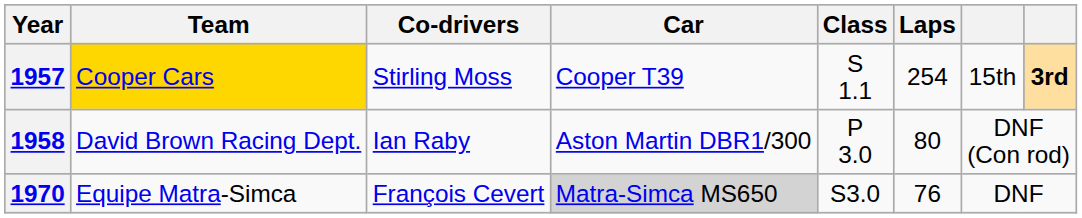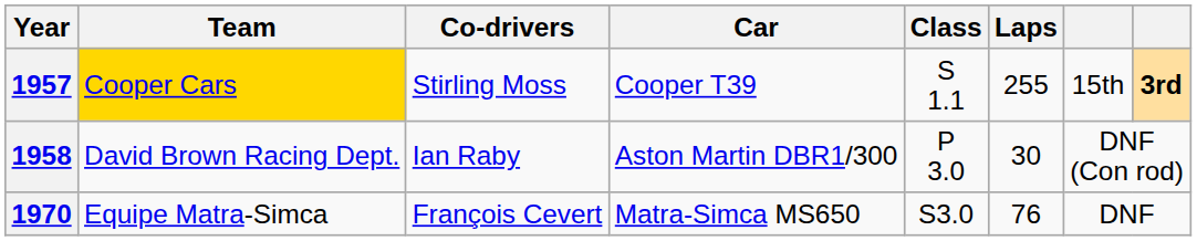1957 | Laps: 254 -> 255
1958 | Laps: 80 -> 30
1970 | Car: lightgrey background -> no background
